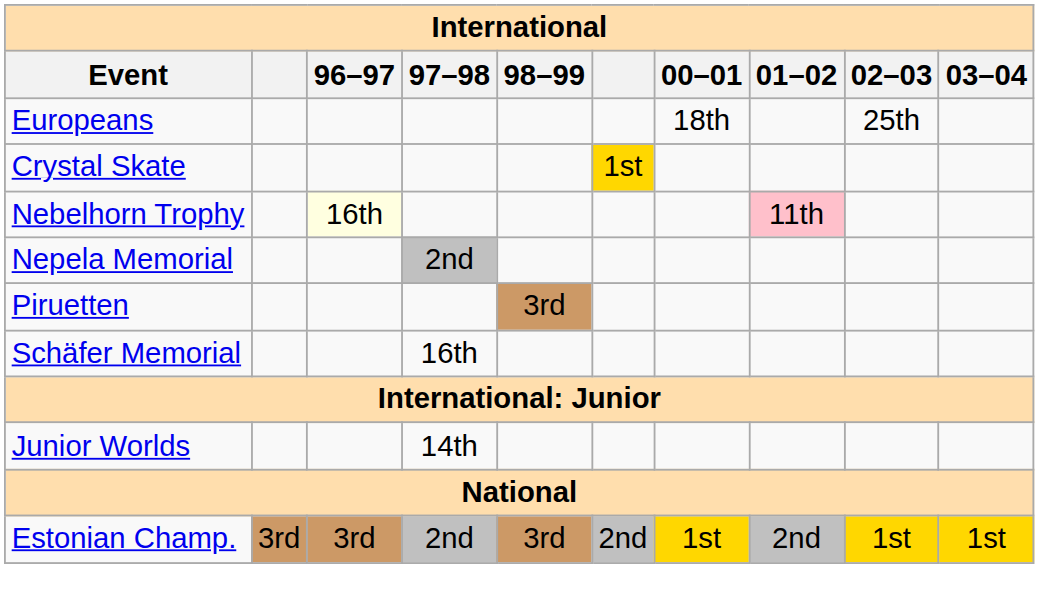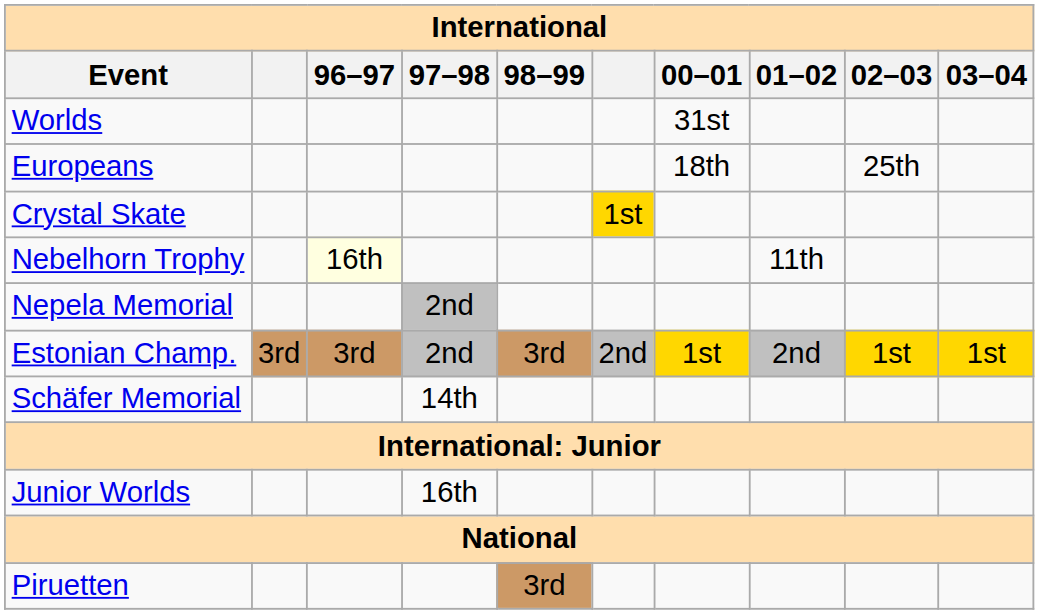+ row: Worlds | 31st
Nebelhorn Trophy | 01–02: pink background -> no background
rows swapped: Piruetten <-> Estonian Champ.
Schäfer Memorial | 97–98: 16th -> 14th
Junior Worlds | 97–98: 14th -> 16th
